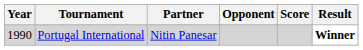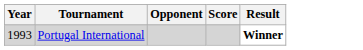- column: Partner | Nitin Panesar
Portugal International | Year: 1990 -> 1993
